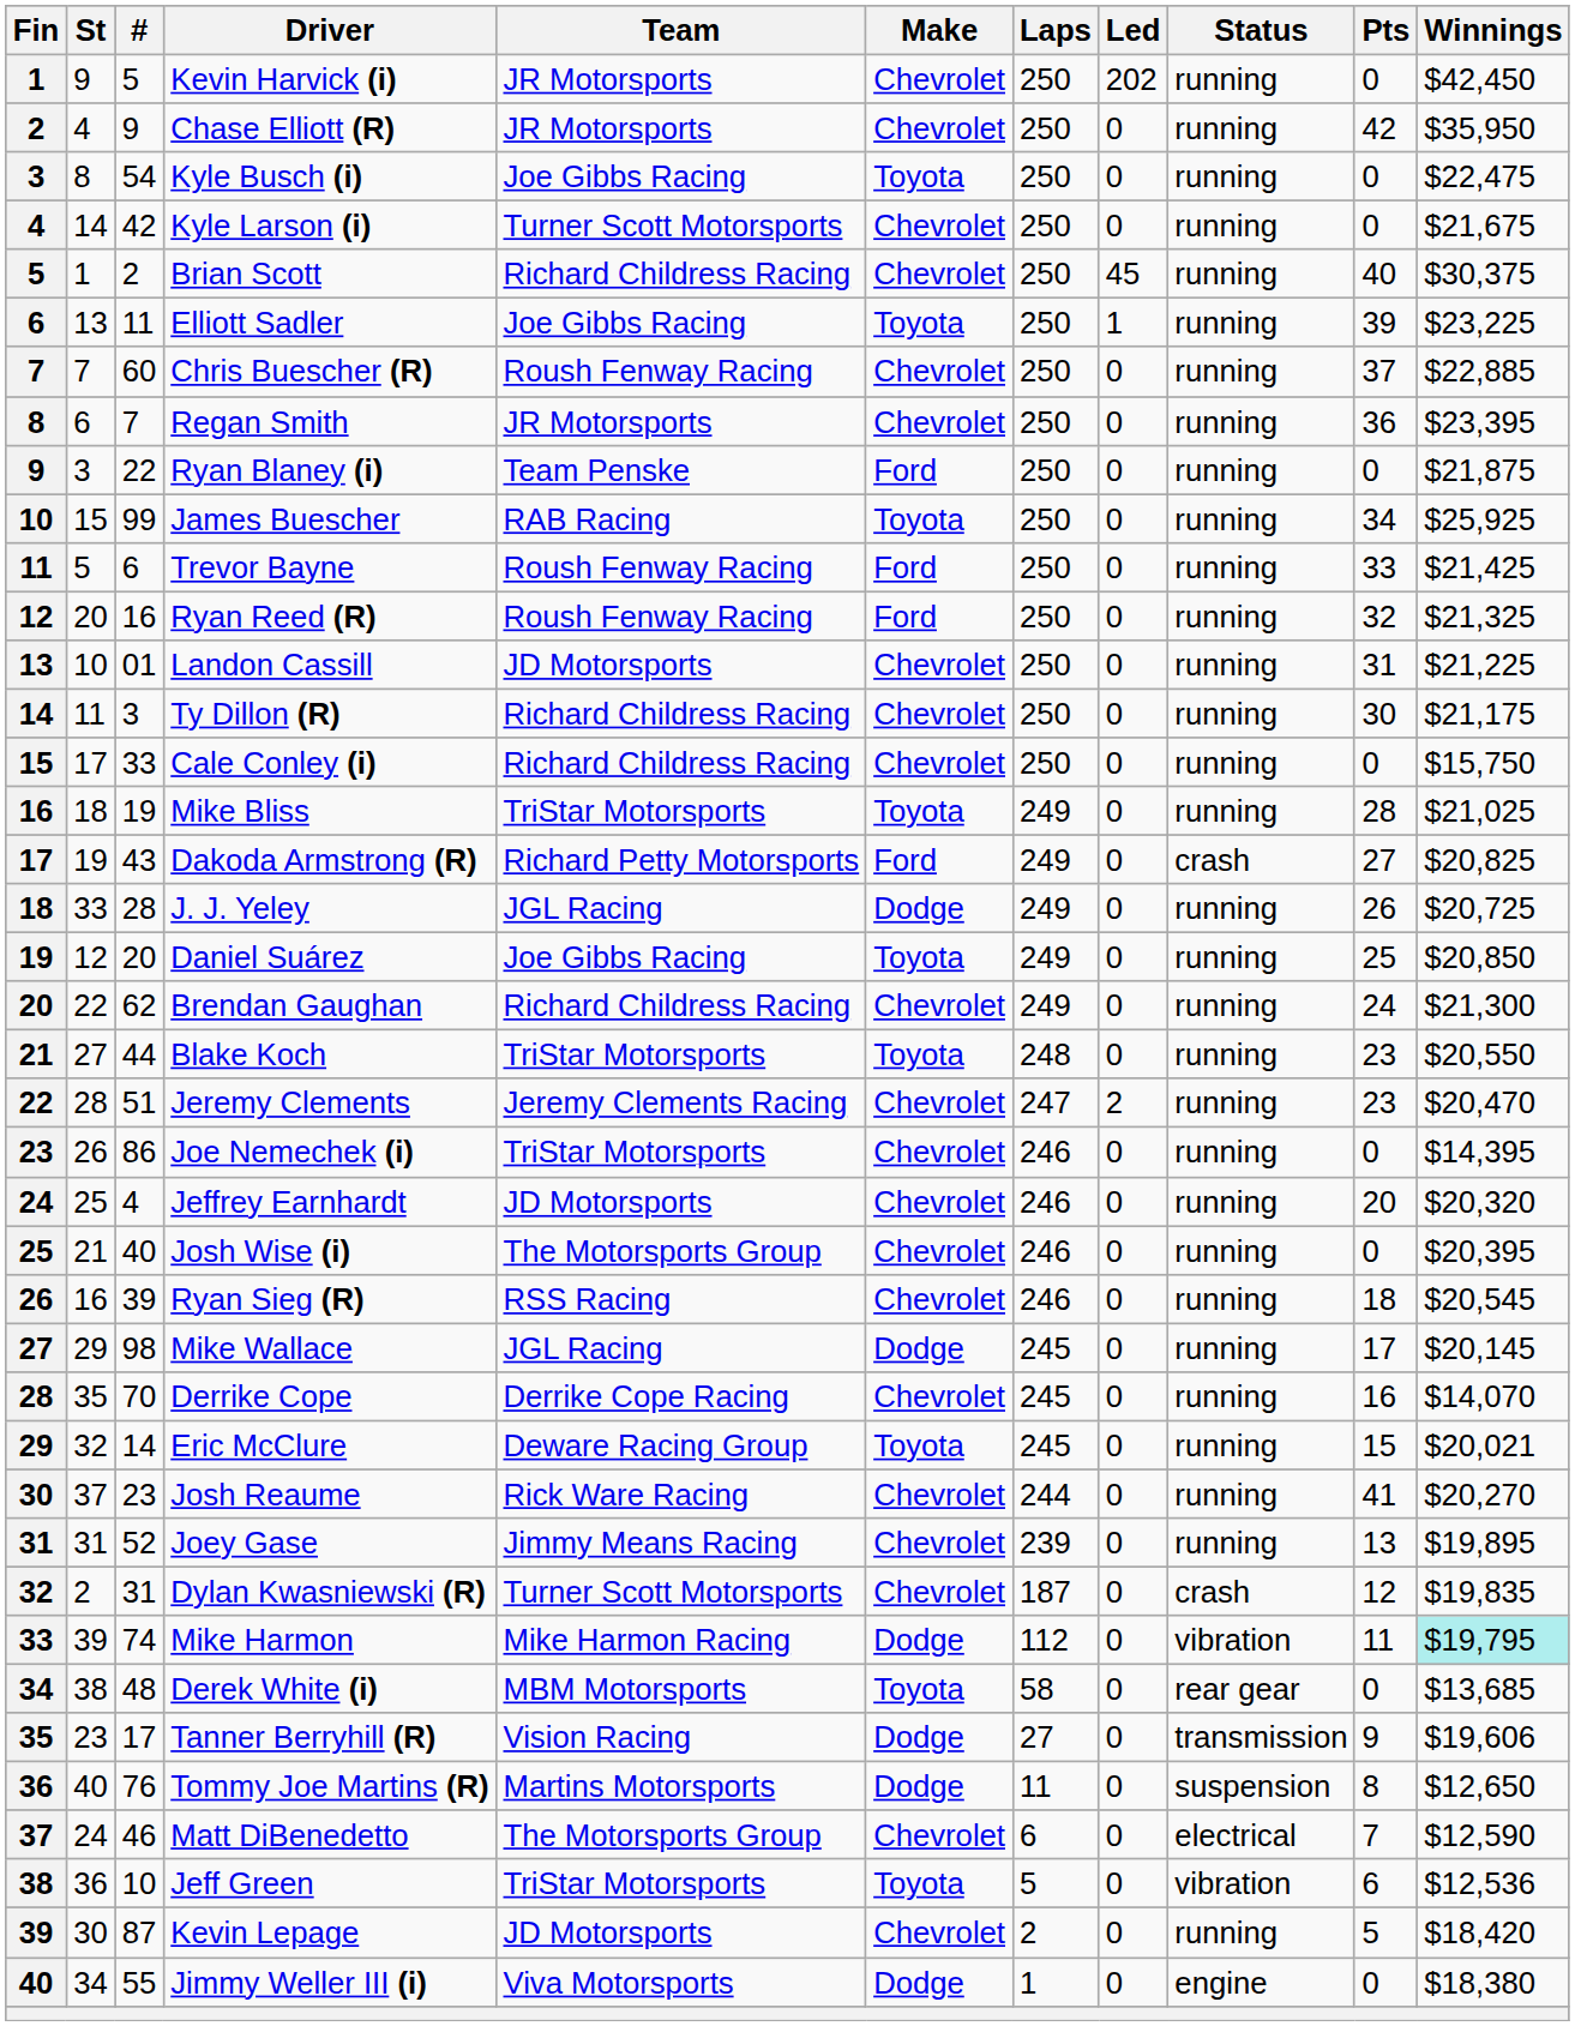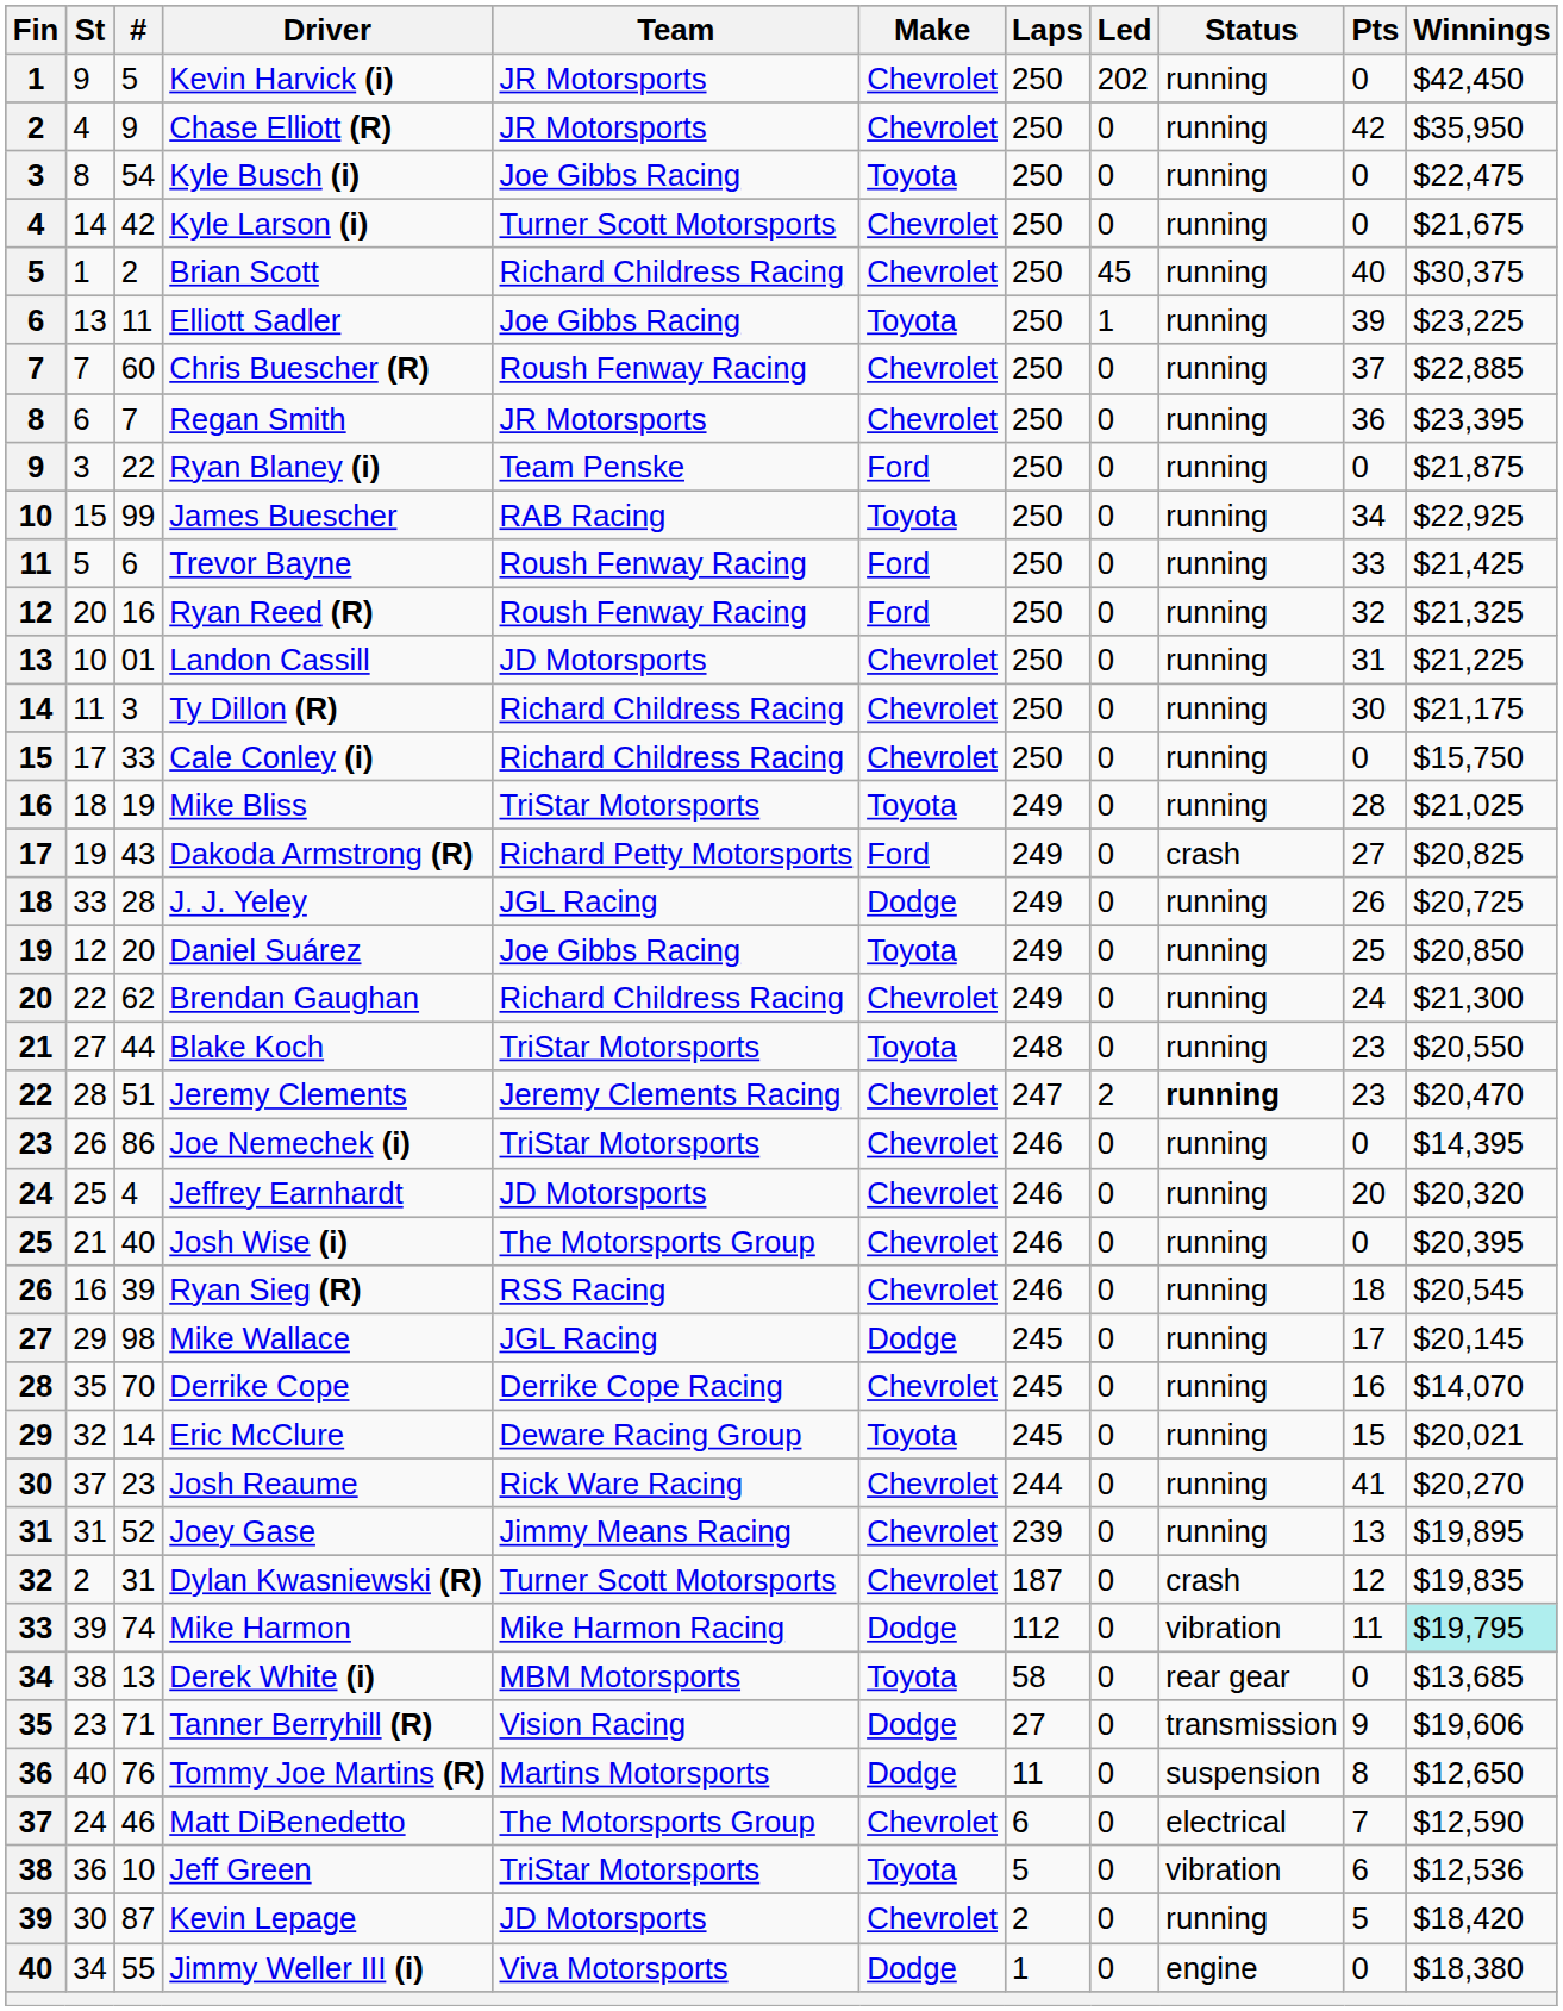James Buescher | Winnings: $25,925 -> $22,925
Jeremy Clements | Status: normal -> bold
Derek White (i) | #: 48 -> 13
Tanner Berryhill (R) | #: 17 -> 71
